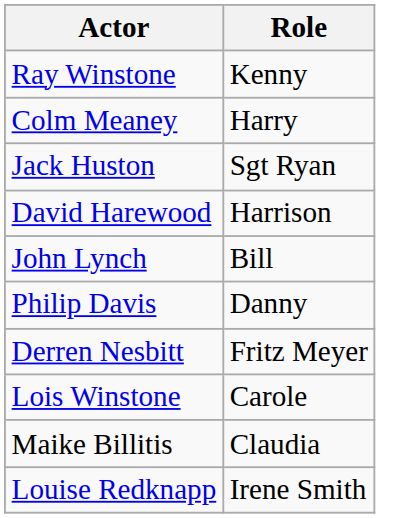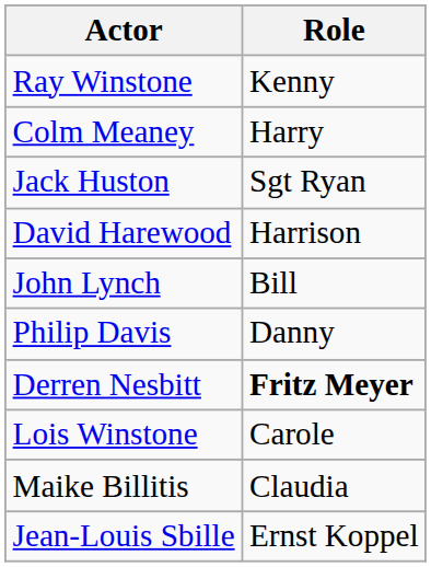Derren Nesbitt | Role: normal -> bold
+ row: Jean-Louis Sbille | Ernst Koppel
- row: Louise Redknapp | Irene Smith
